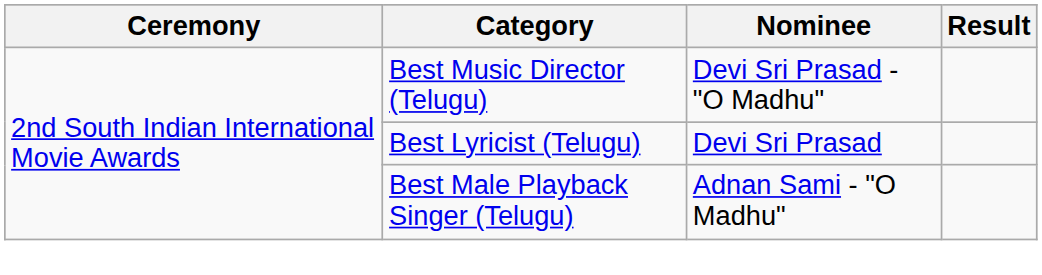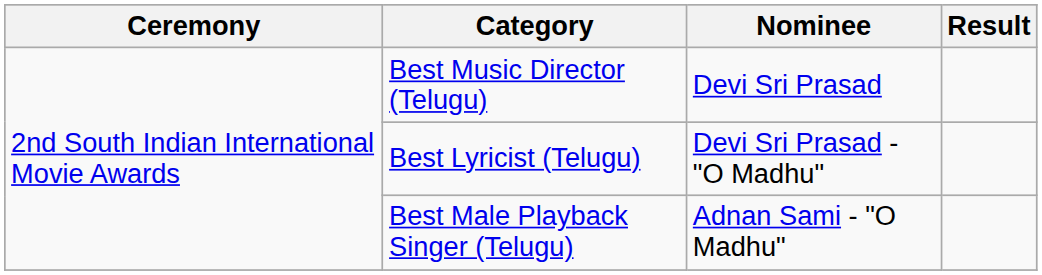Best Music Director (Telugu) | Nominee: Devi Sri Prasad - "O Madhu" -> Devi Sri Prasad
Best Lyricist (Telugu) | Nominee: Devi Sri Prasad -> Devi Sri Prasad - "O Madhu"
